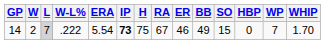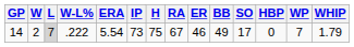14 | IP: bold -> normal
14 | SO: 15 -> 17
14 | WHIP: 1.70 -> 1.79
